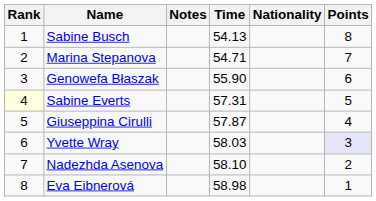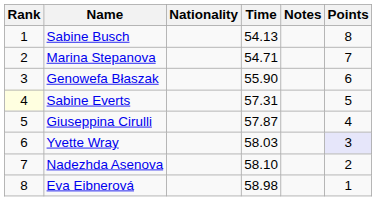columns swapped: Nationality <-> Notes
